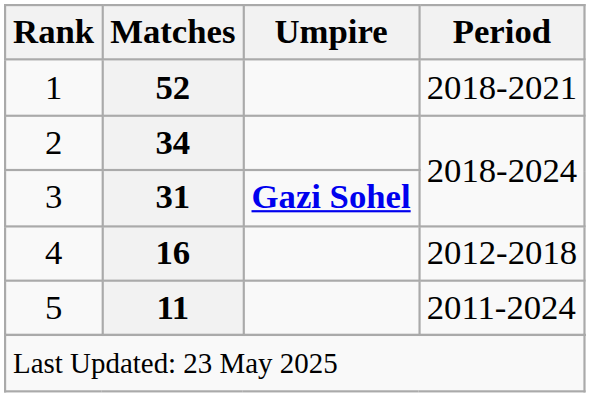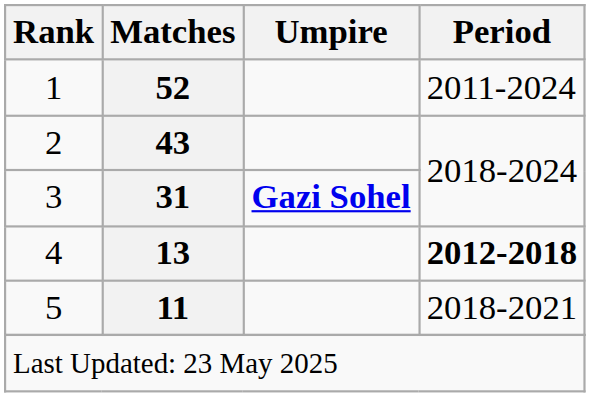1 | Period: 2018-2021 -> 2011-2024
2 | Matches: 34 -> 43
4 | Matches: 16 -> 13
4 | Period: normal -> bold
5 | Period: 2011-2024 -> 2018-2021
